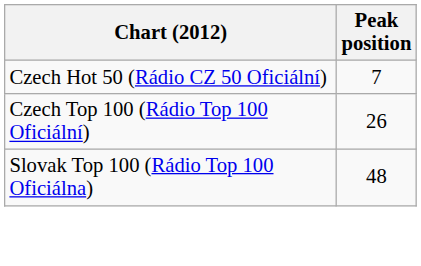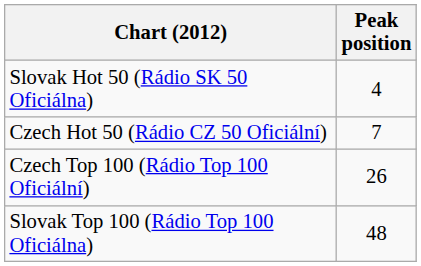+ row: Slovak Hot 50 (Rádio SK 50 Oficiálna) | 4
